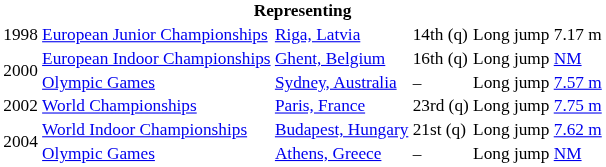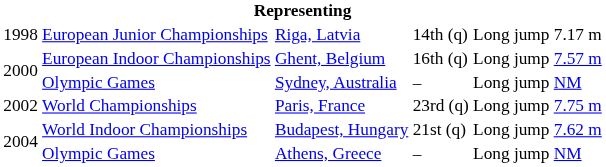Ghent, Belgium | column 6: NM -> 7.57 m
Sydney, Australia | column 6: 7.57 m -> NM
